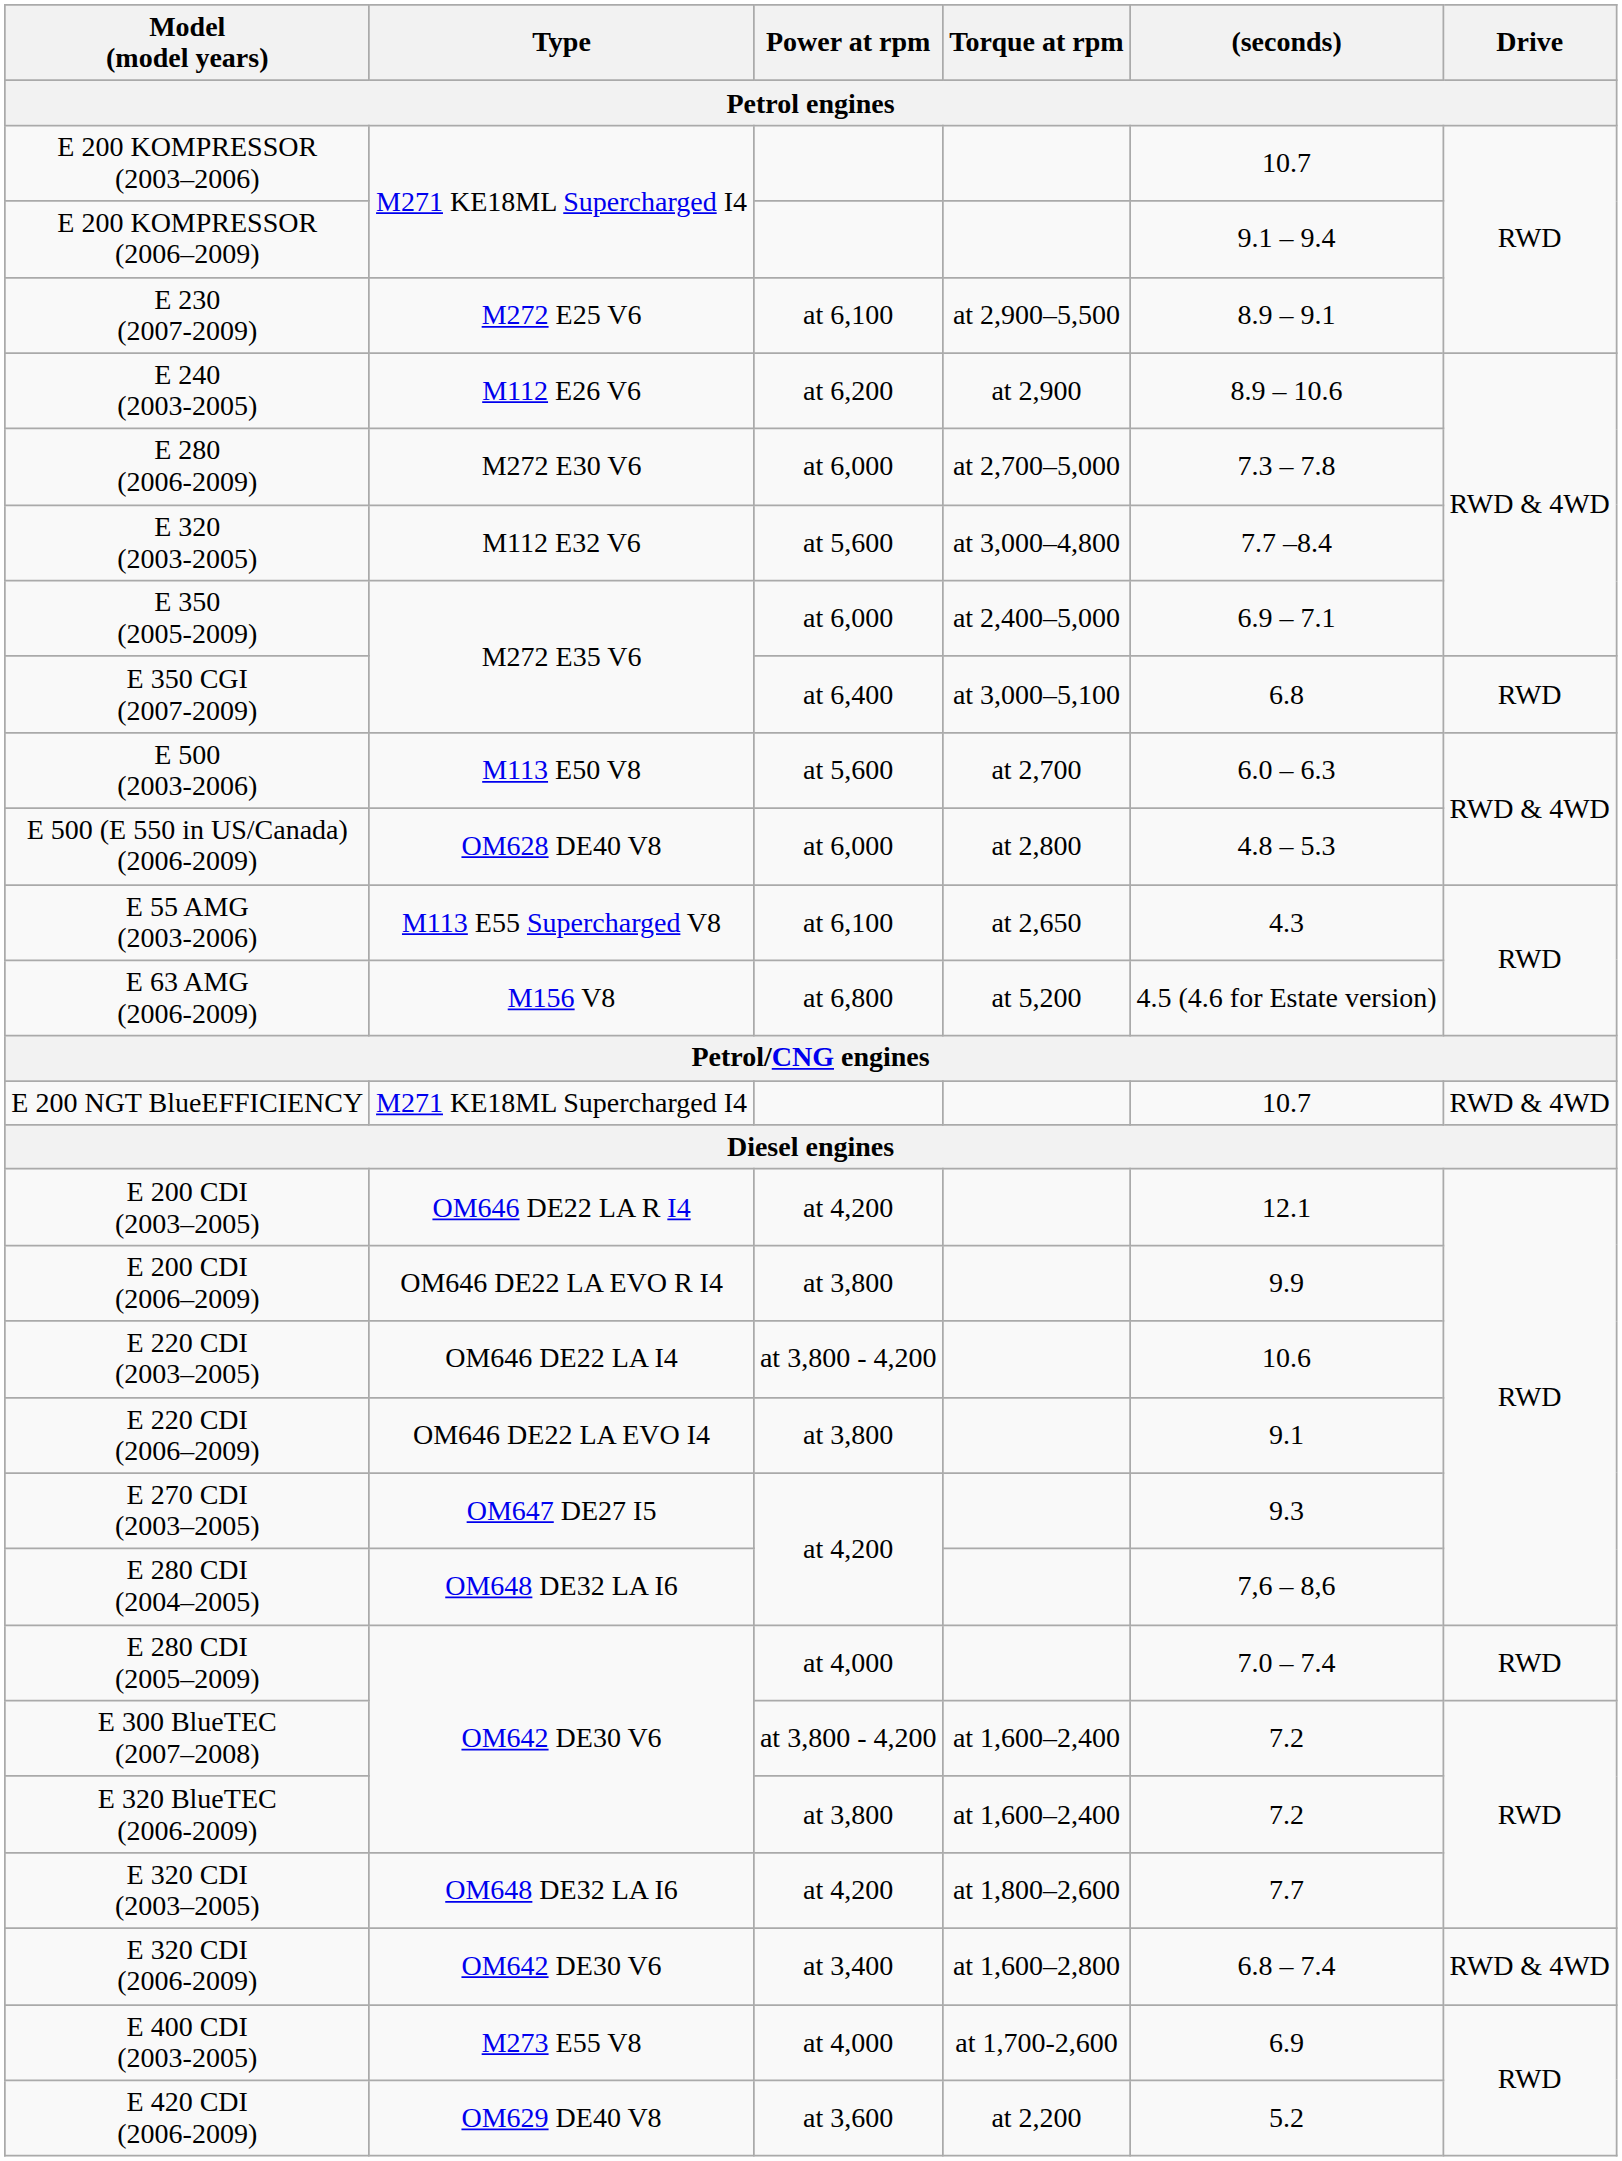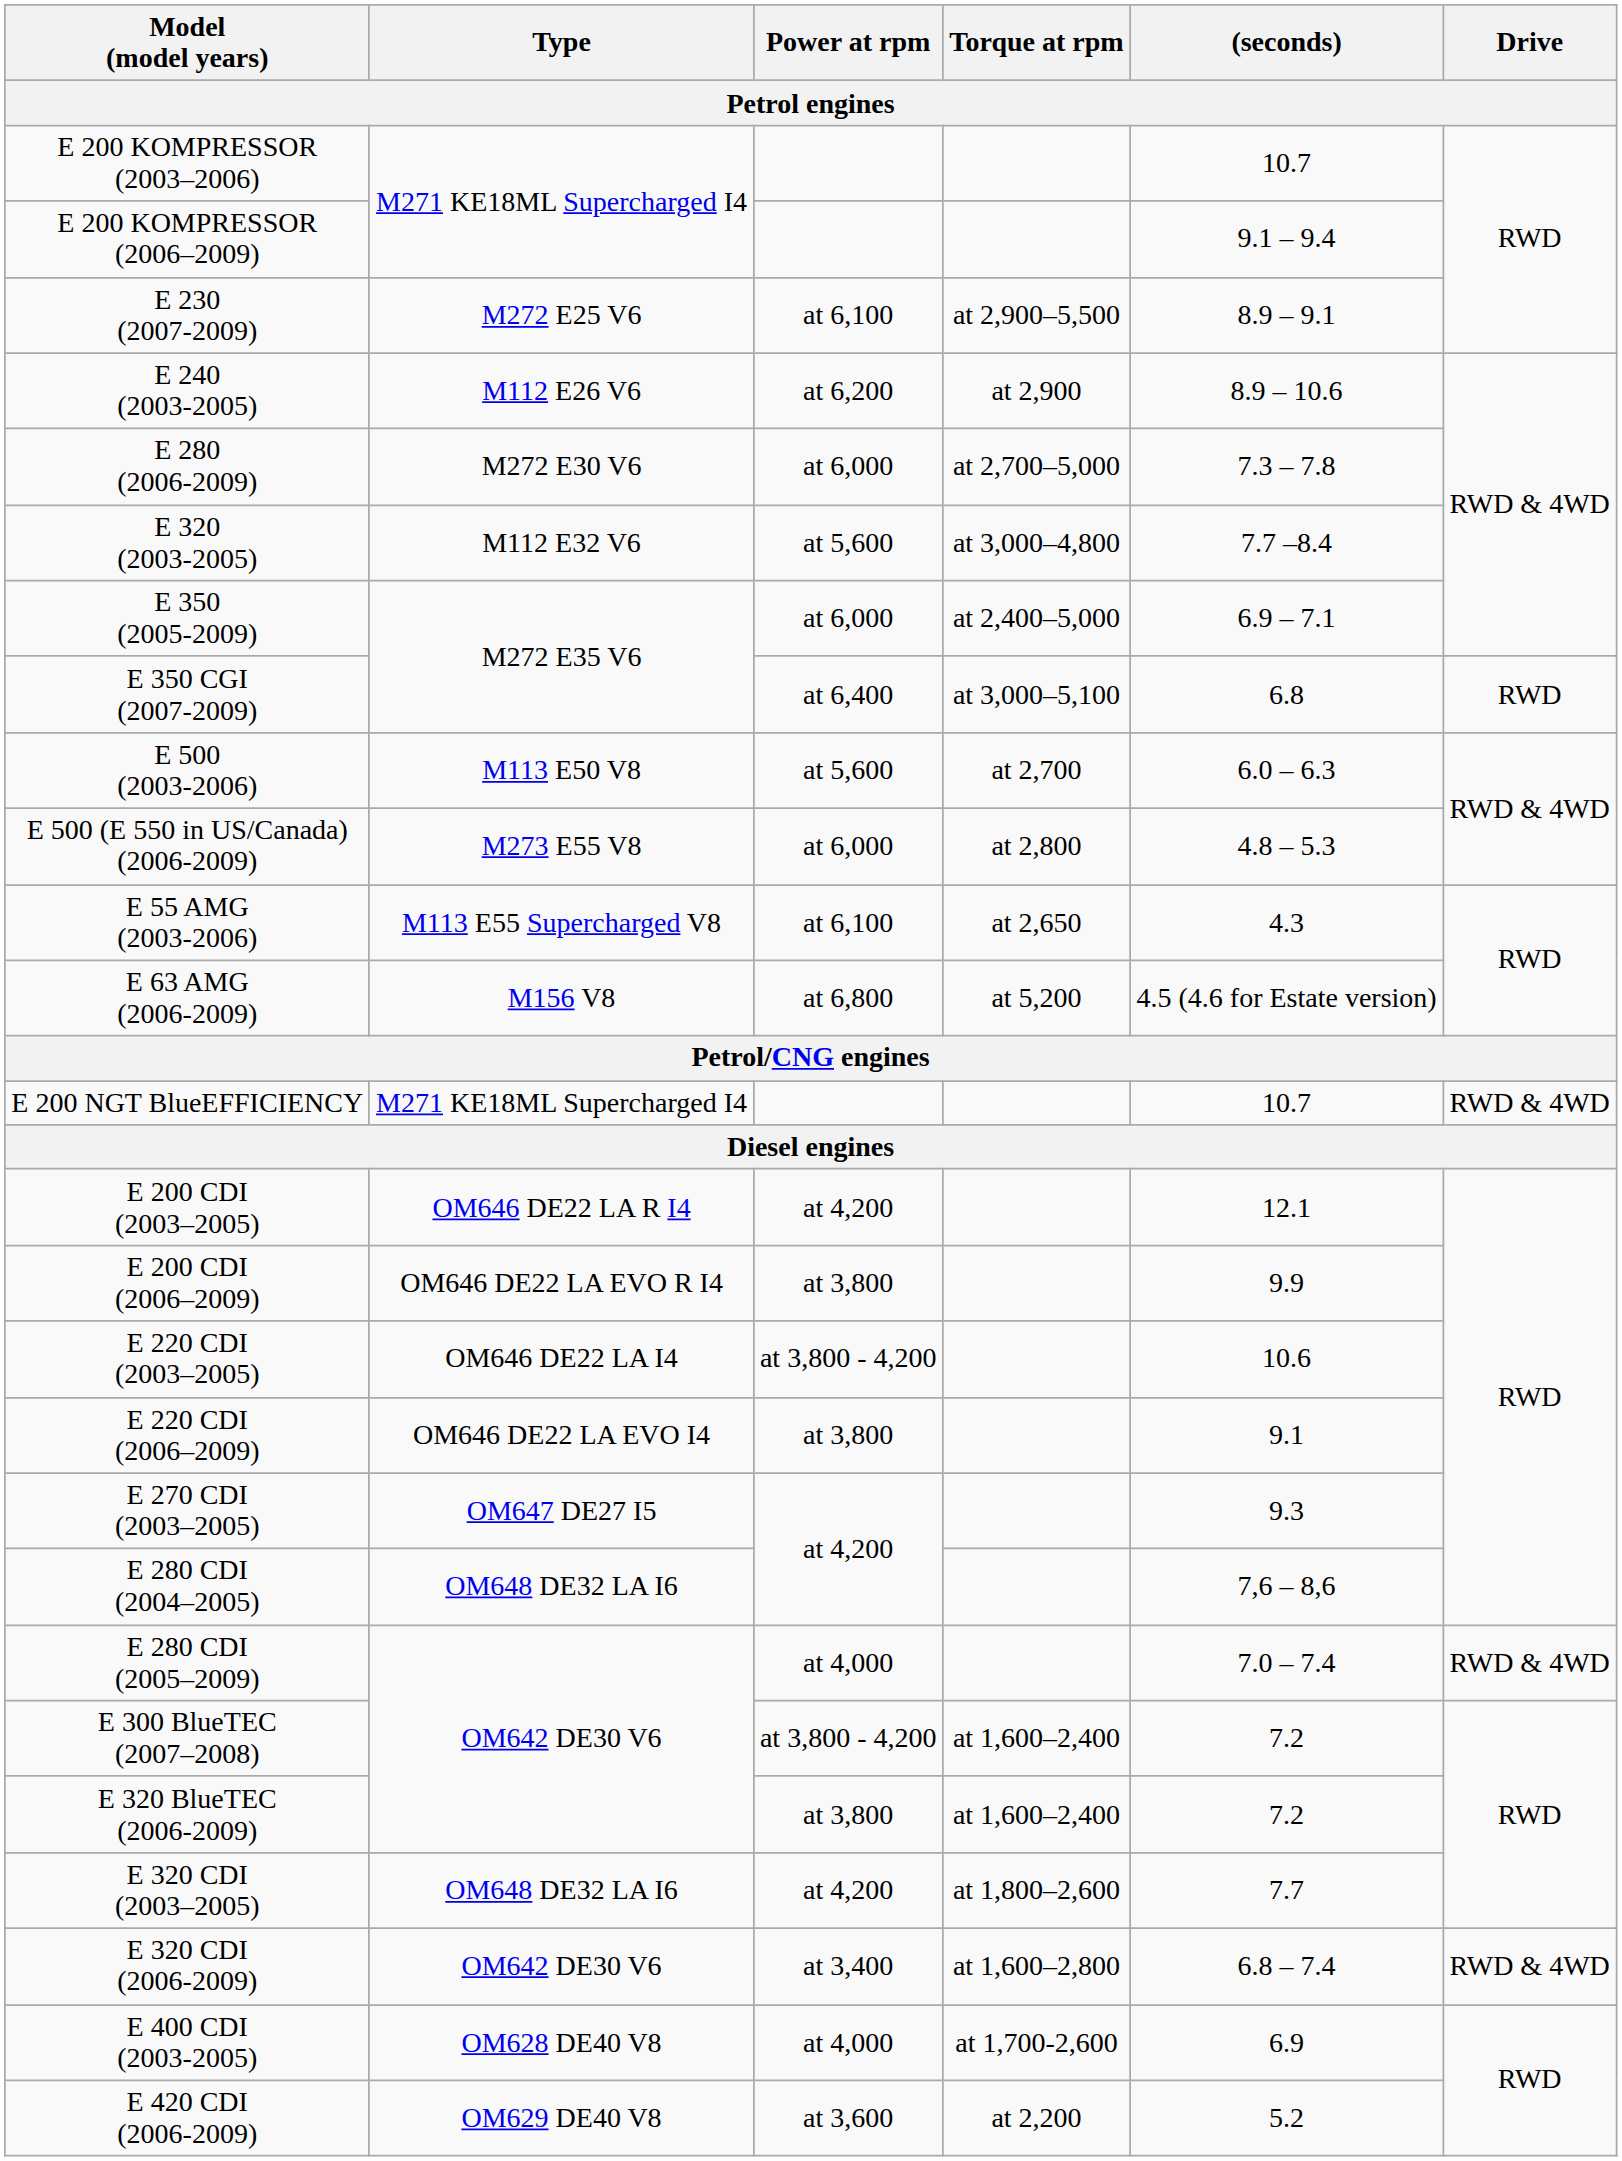E 500 (E 550 in US/Canada) (2006-2009) | Type: OM628 DE40 V8 -> M273 E55 V8
E 280 CDI (2005–2009) | Drive: RWD -> RWD & 4WD
E 400 CDI (2003-2005) | Type: M273 E55 V8 -> OM628 DE40 V8
